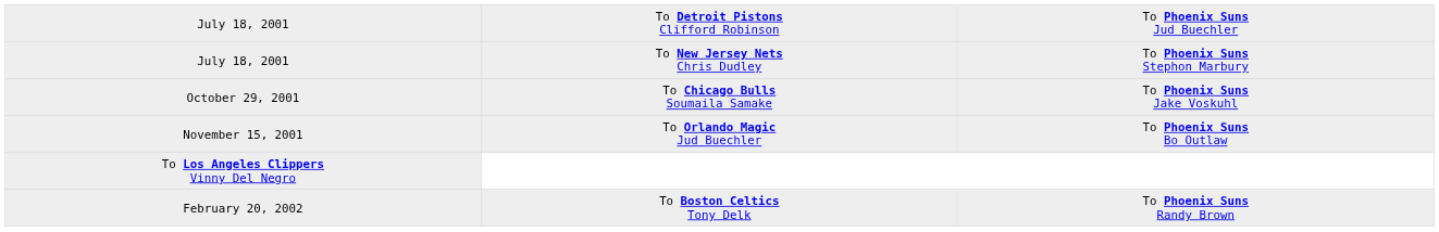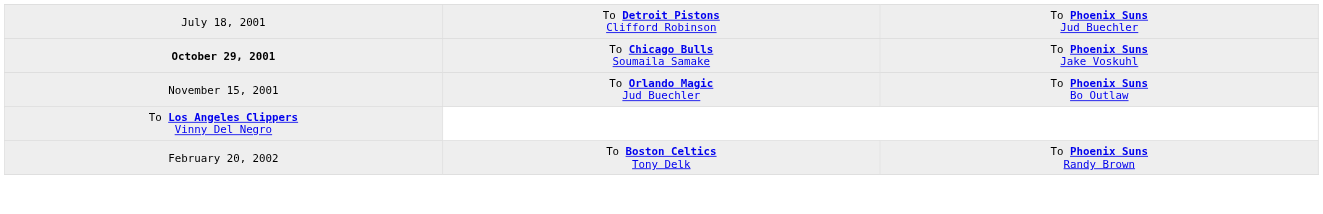- row: July 18, 2001 | To New Jersey Nets Chris Dudley | To Phoenix Suns Stephon Marbury
To Chicago Bulls Soumaila Samake | column 1: normal -> bold
